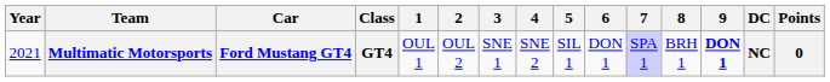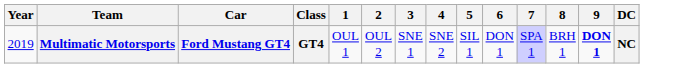- column: Points | 0
Multimatic Motorsports | Year: 2021 -> 2019
